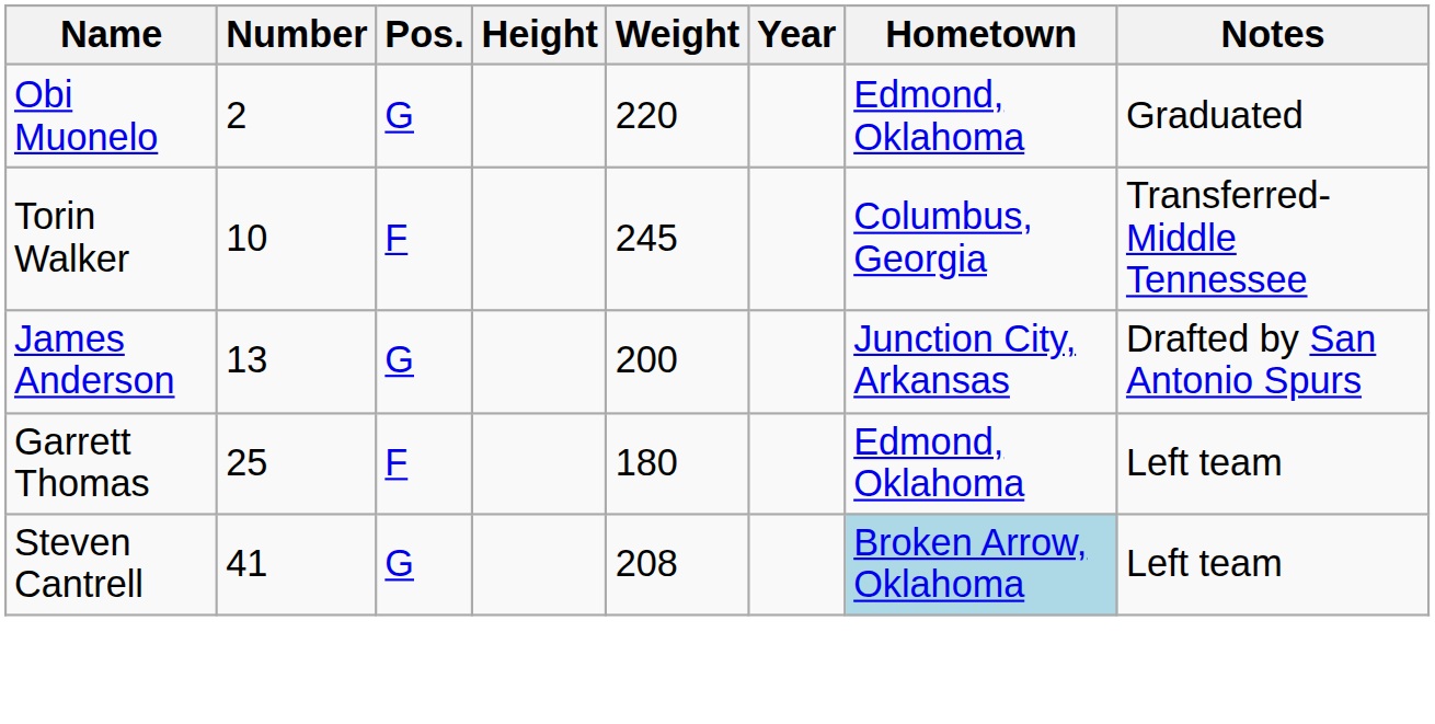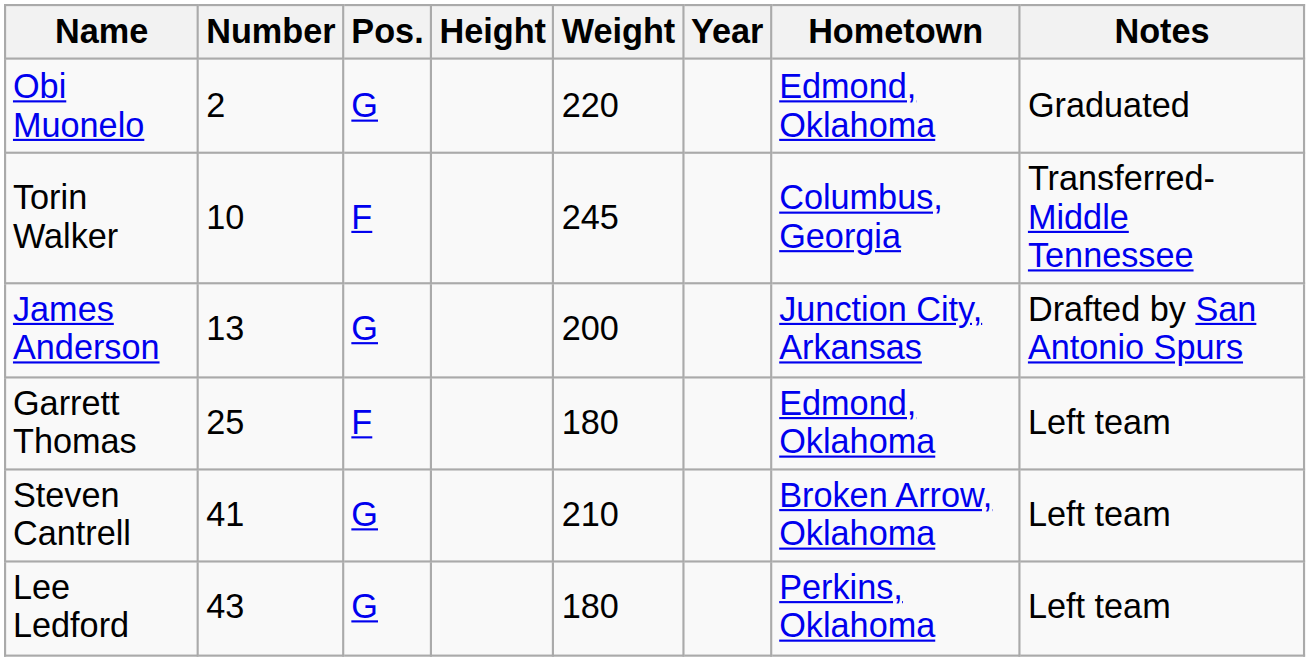Steven Cantrell | Weight: 208 -> 210
Steven Cantrell | Hometown: lightblue background -> no background
+ row: Lee Ledford | 43 | G | 180 | Perkins, Oklahoma | Left team
